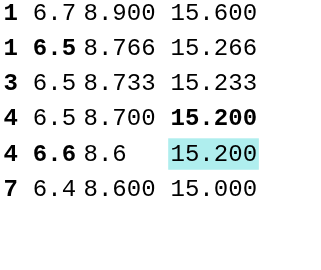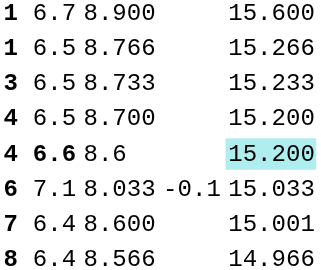8.766 | column 3: bold -> normal
8.700 | column 6: bold -> normal
+ row: 6 | 7.1 | 8.033 | -0.1 | 15.033
8.600 | column 6: 15.000 -> 15.001
+ row: 8 | 6.4 | 8.566 | 14.966
